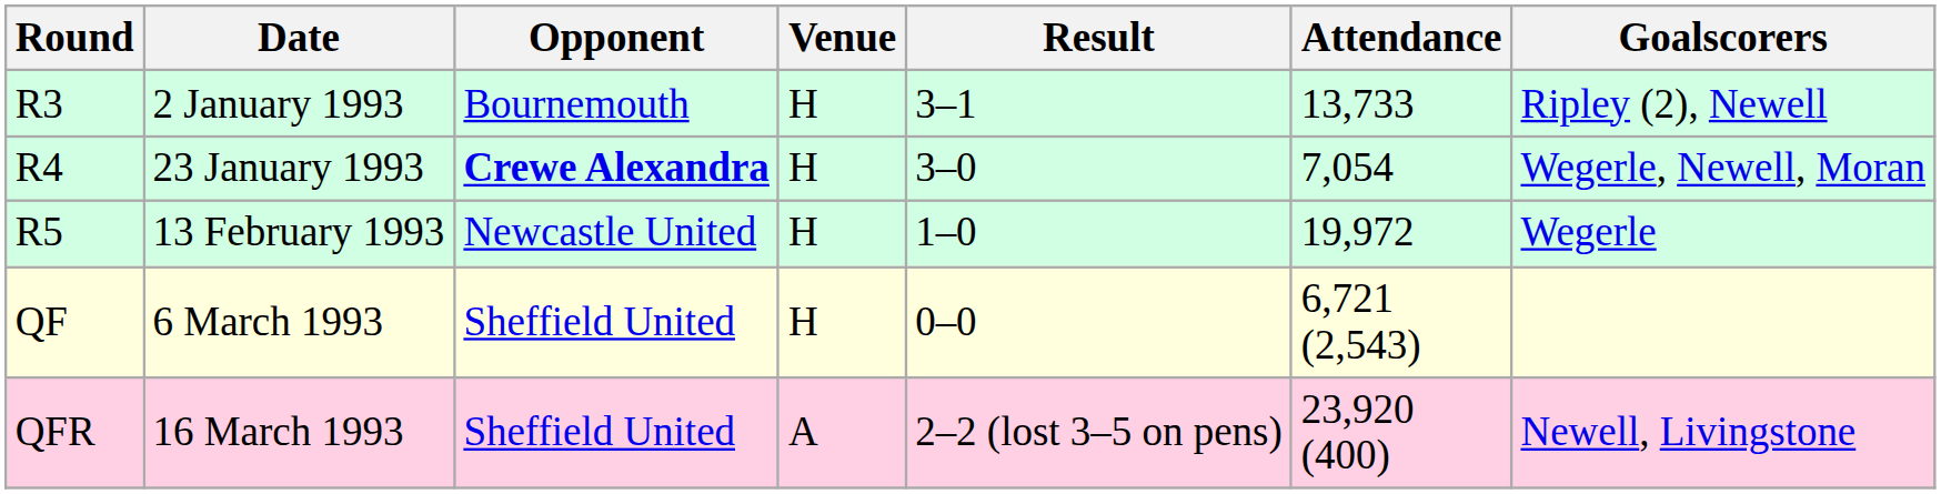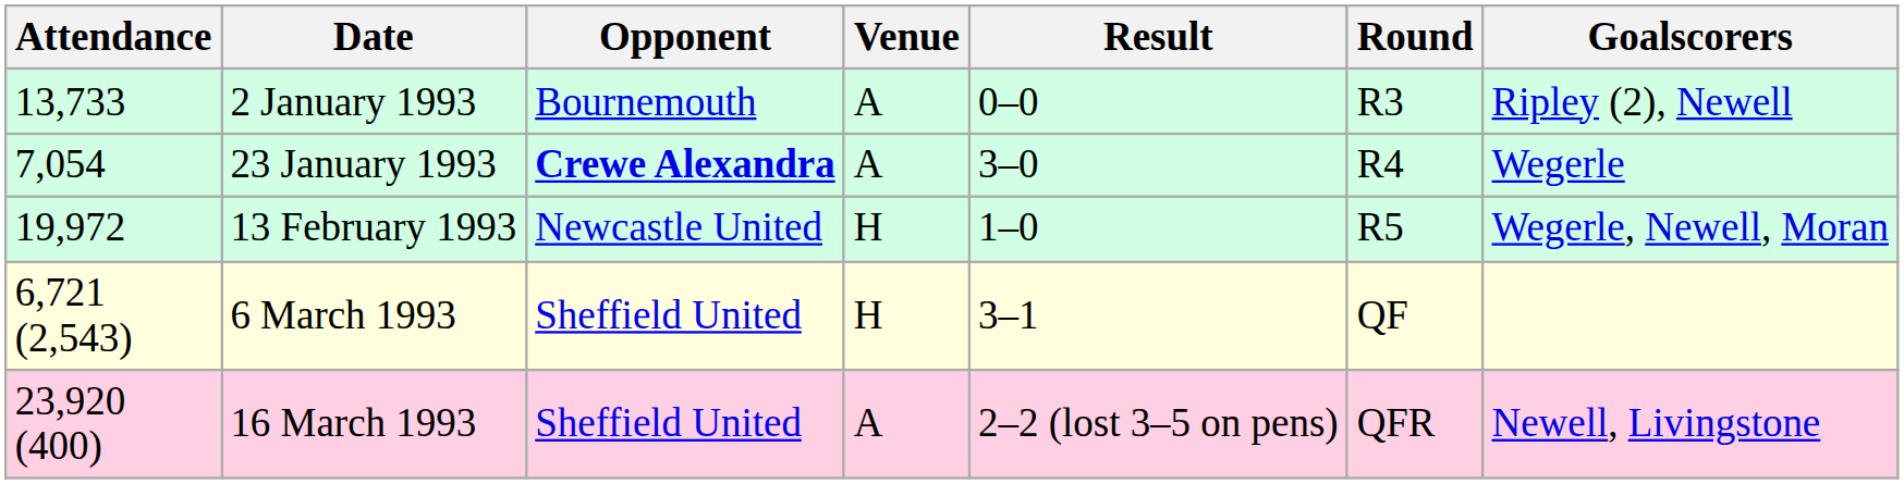columns swapped: Round <-> Attendance
2 January 1993 | Venue: H -> A
2 January 1993 | Result: 3–1 -> 0–0
23 January 1993 | Venue: H -> A
23 January 1993 | Goalscorers: Wegerle, Newell, Moran -> Wegerle
13 February 1993 | Goalscorers: Wegerle -> Wegerle, Newell, Moran
6 March 1993 | Result: 0–0 -> 3–1
